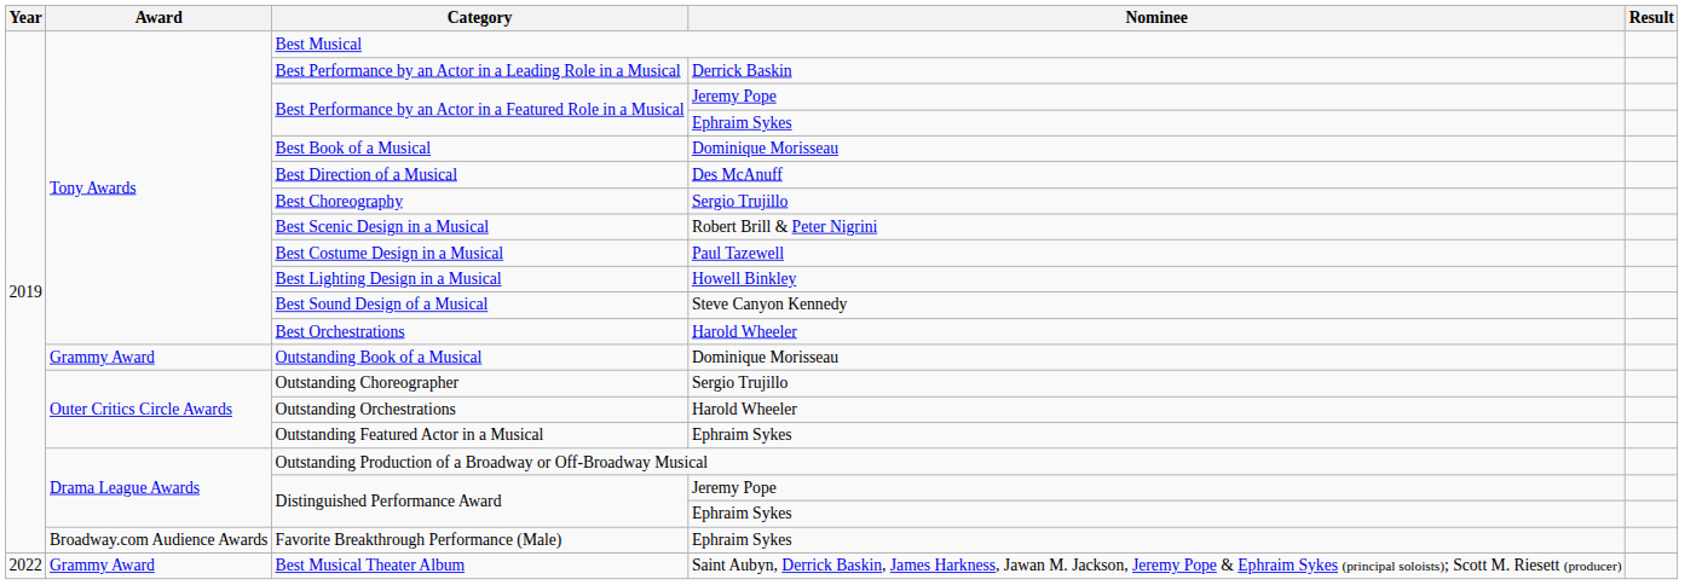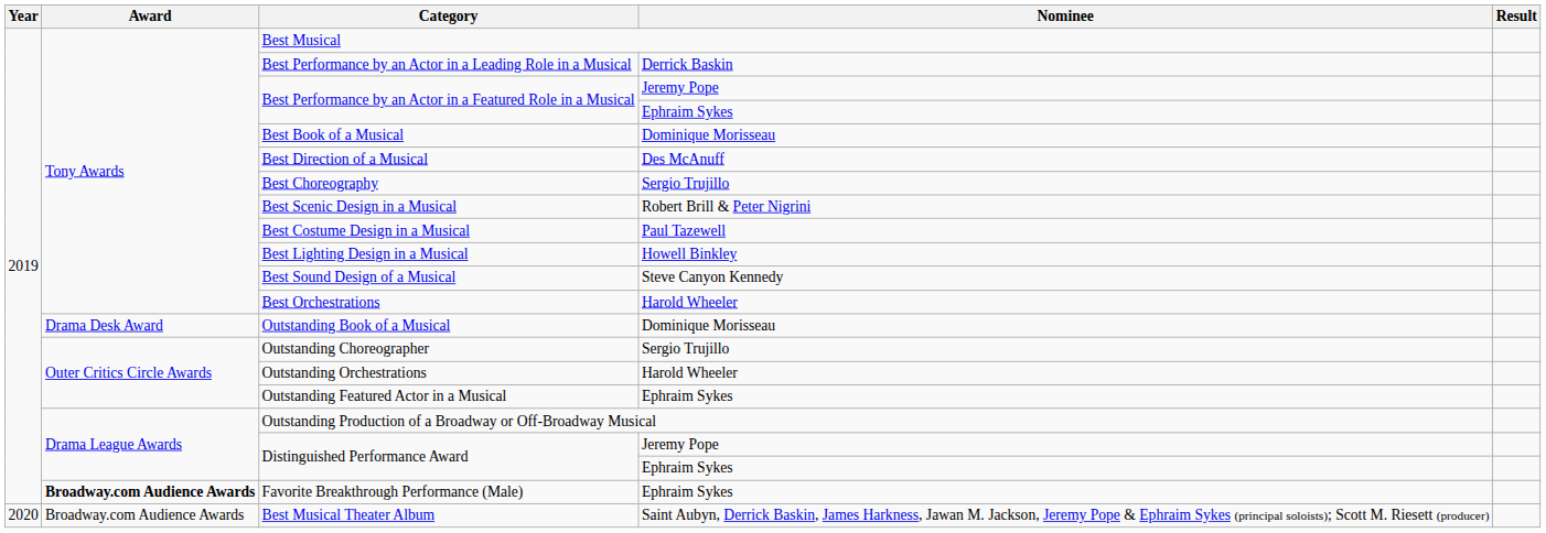Outstanding Book of a Musical | Award: Grammy Award -> Drama Desk Award
Favorite Breakthrough Performance (Male) | Award: normal -> bold
Best Musical Theater Album | Year: 2022 -> 2020
Best Musical Theater Album | Award: Grammy Award -> Broadway.com Audience Awards
